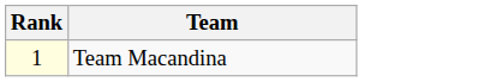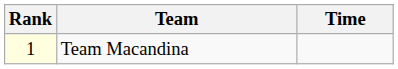+ column: Time
